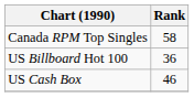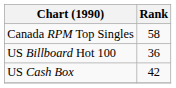US Cash Box | Rank: 46 -> 42
